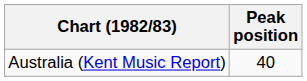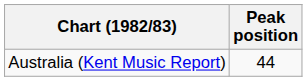Australia (Kent Music Report) | Peak position: 40 -> 44
